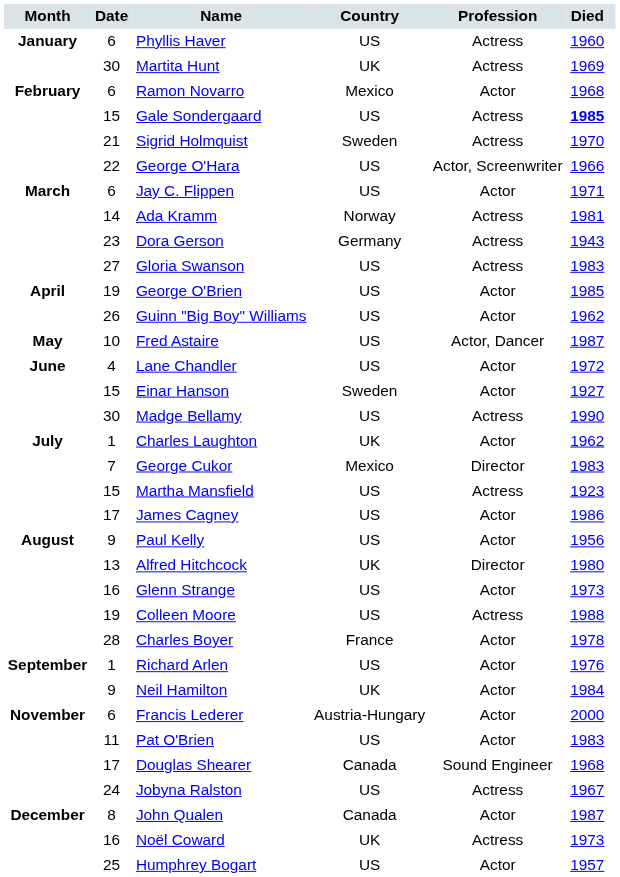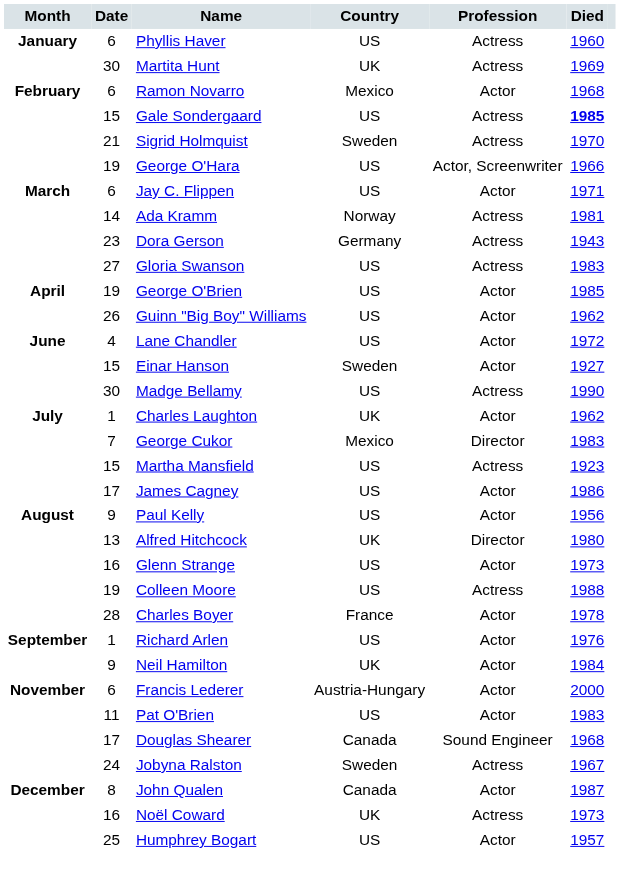George O'Hara | Date: 22 -> 19
- row: May | 10 | Fred Astaire | US | Actor, Dancer | 1987
Jobyna Ralston | Country: US -> Sweden
